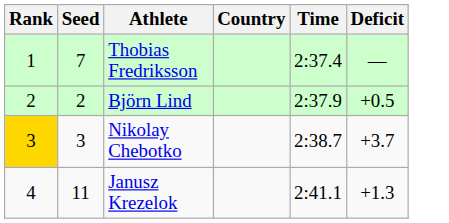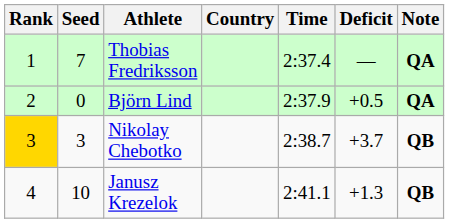+ column: Note | QA | QA | QB | QB
Björn Lind | Seed: 2 -> 0
Janusz Krezelok | Seed: 11 -> 10
